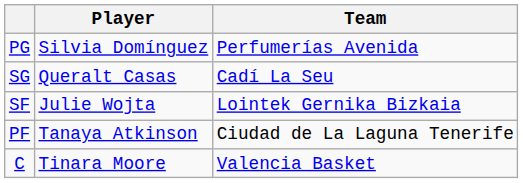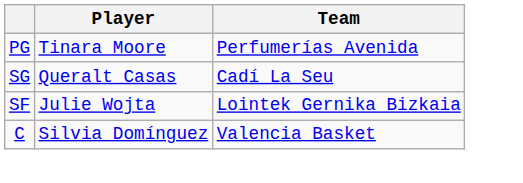PG | Player: Silvia Domínguez -> Tinara Moore
- row: PF | Tanaya Atkinson | Ciudad de La Laguna Tenerife
C | Player: Tinara Moore -> Silvia Domínguez
